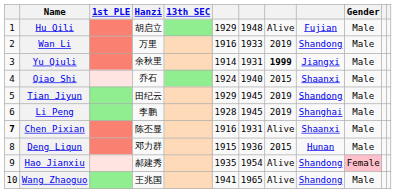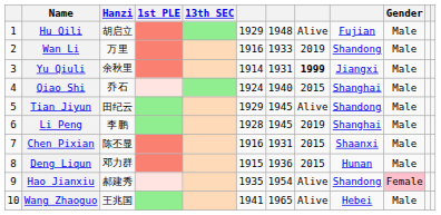columns swapped: Hanzi <-> 1st PLE
Qiao Shi | column 9: Shaanxi -> Shanghai
Tian Jiyun | column 8: 2019 -> Alive
Chen Pixian | column 1: bold -> normal
Chen Pixian | column 8: Alive -> 2015
Wang Zhaoguo | column 9: Shandong -> Hebei
